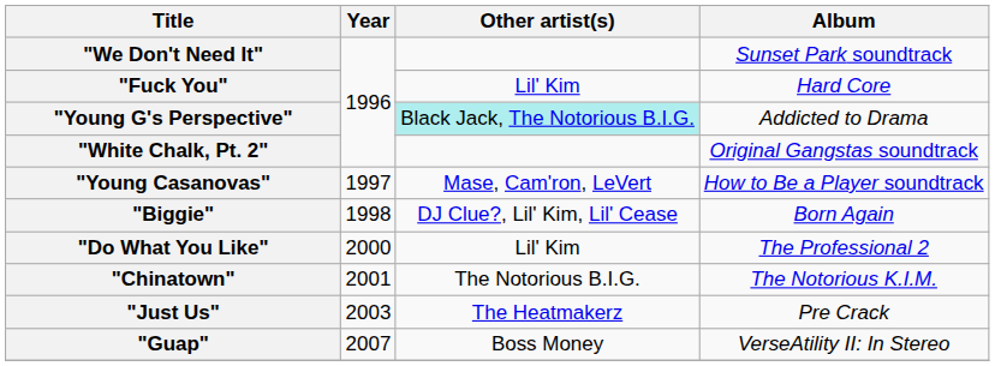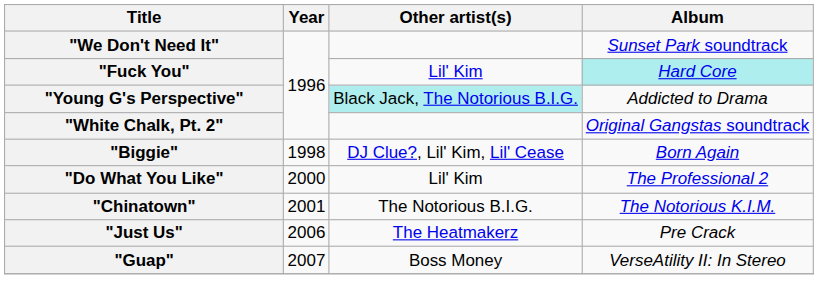"Fuck You" | Album: no background -> paleturquoise background
- row: "Young Casanovas" | 1997 | Mase, Cam'ron, LeVert | How to Be a Player soundtrack
"Just Us" | Year: 2003 -> 2006
